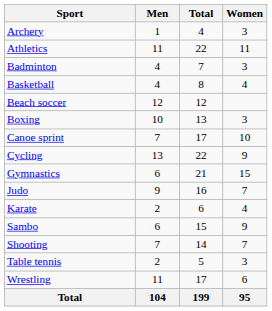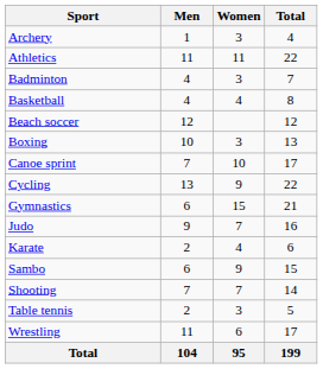columns swapped: Women <-> Total
